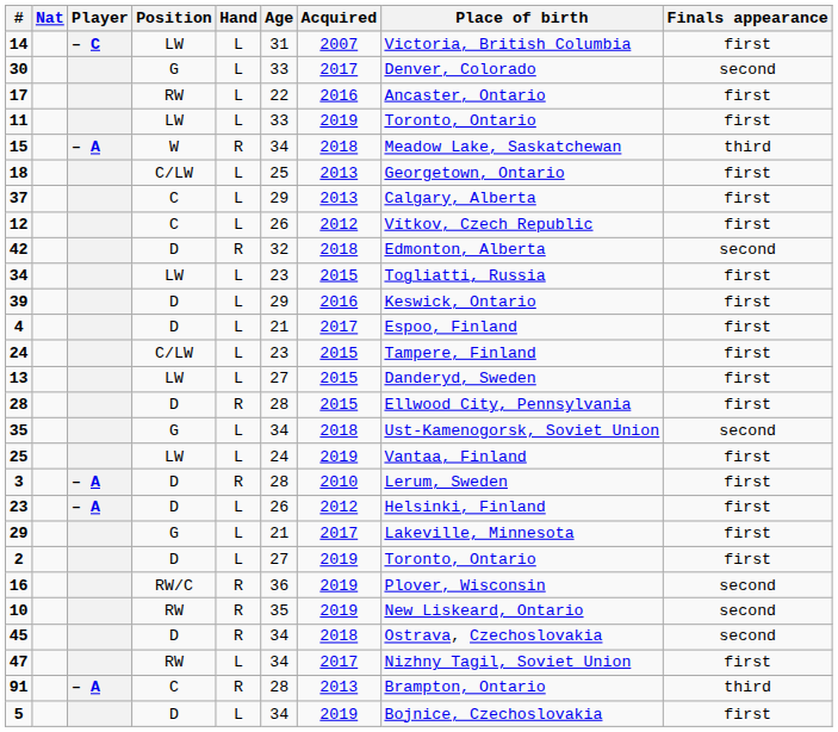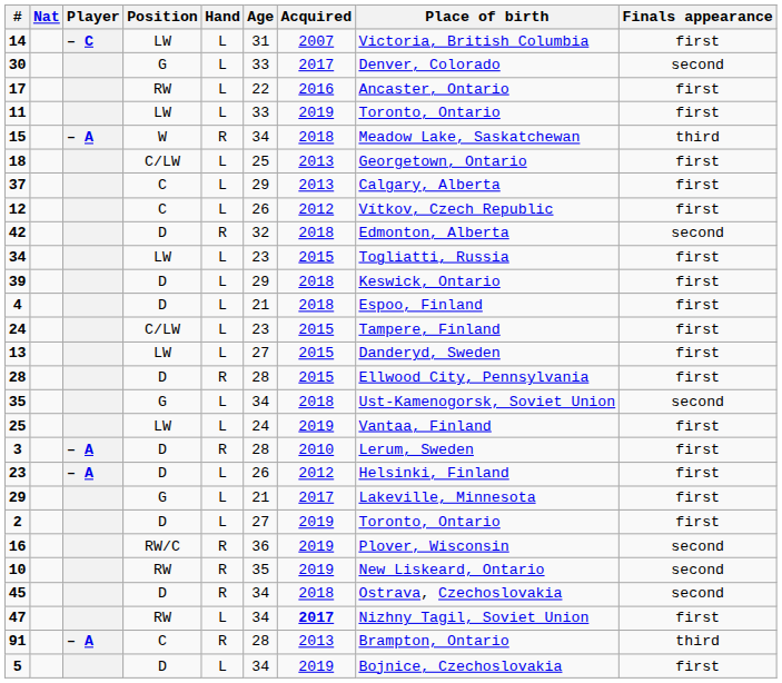39 | Acquired: 2016 -> 2018
4 | Acquired: 2017 -> 2018
47 | Acquired: normal -> bold
